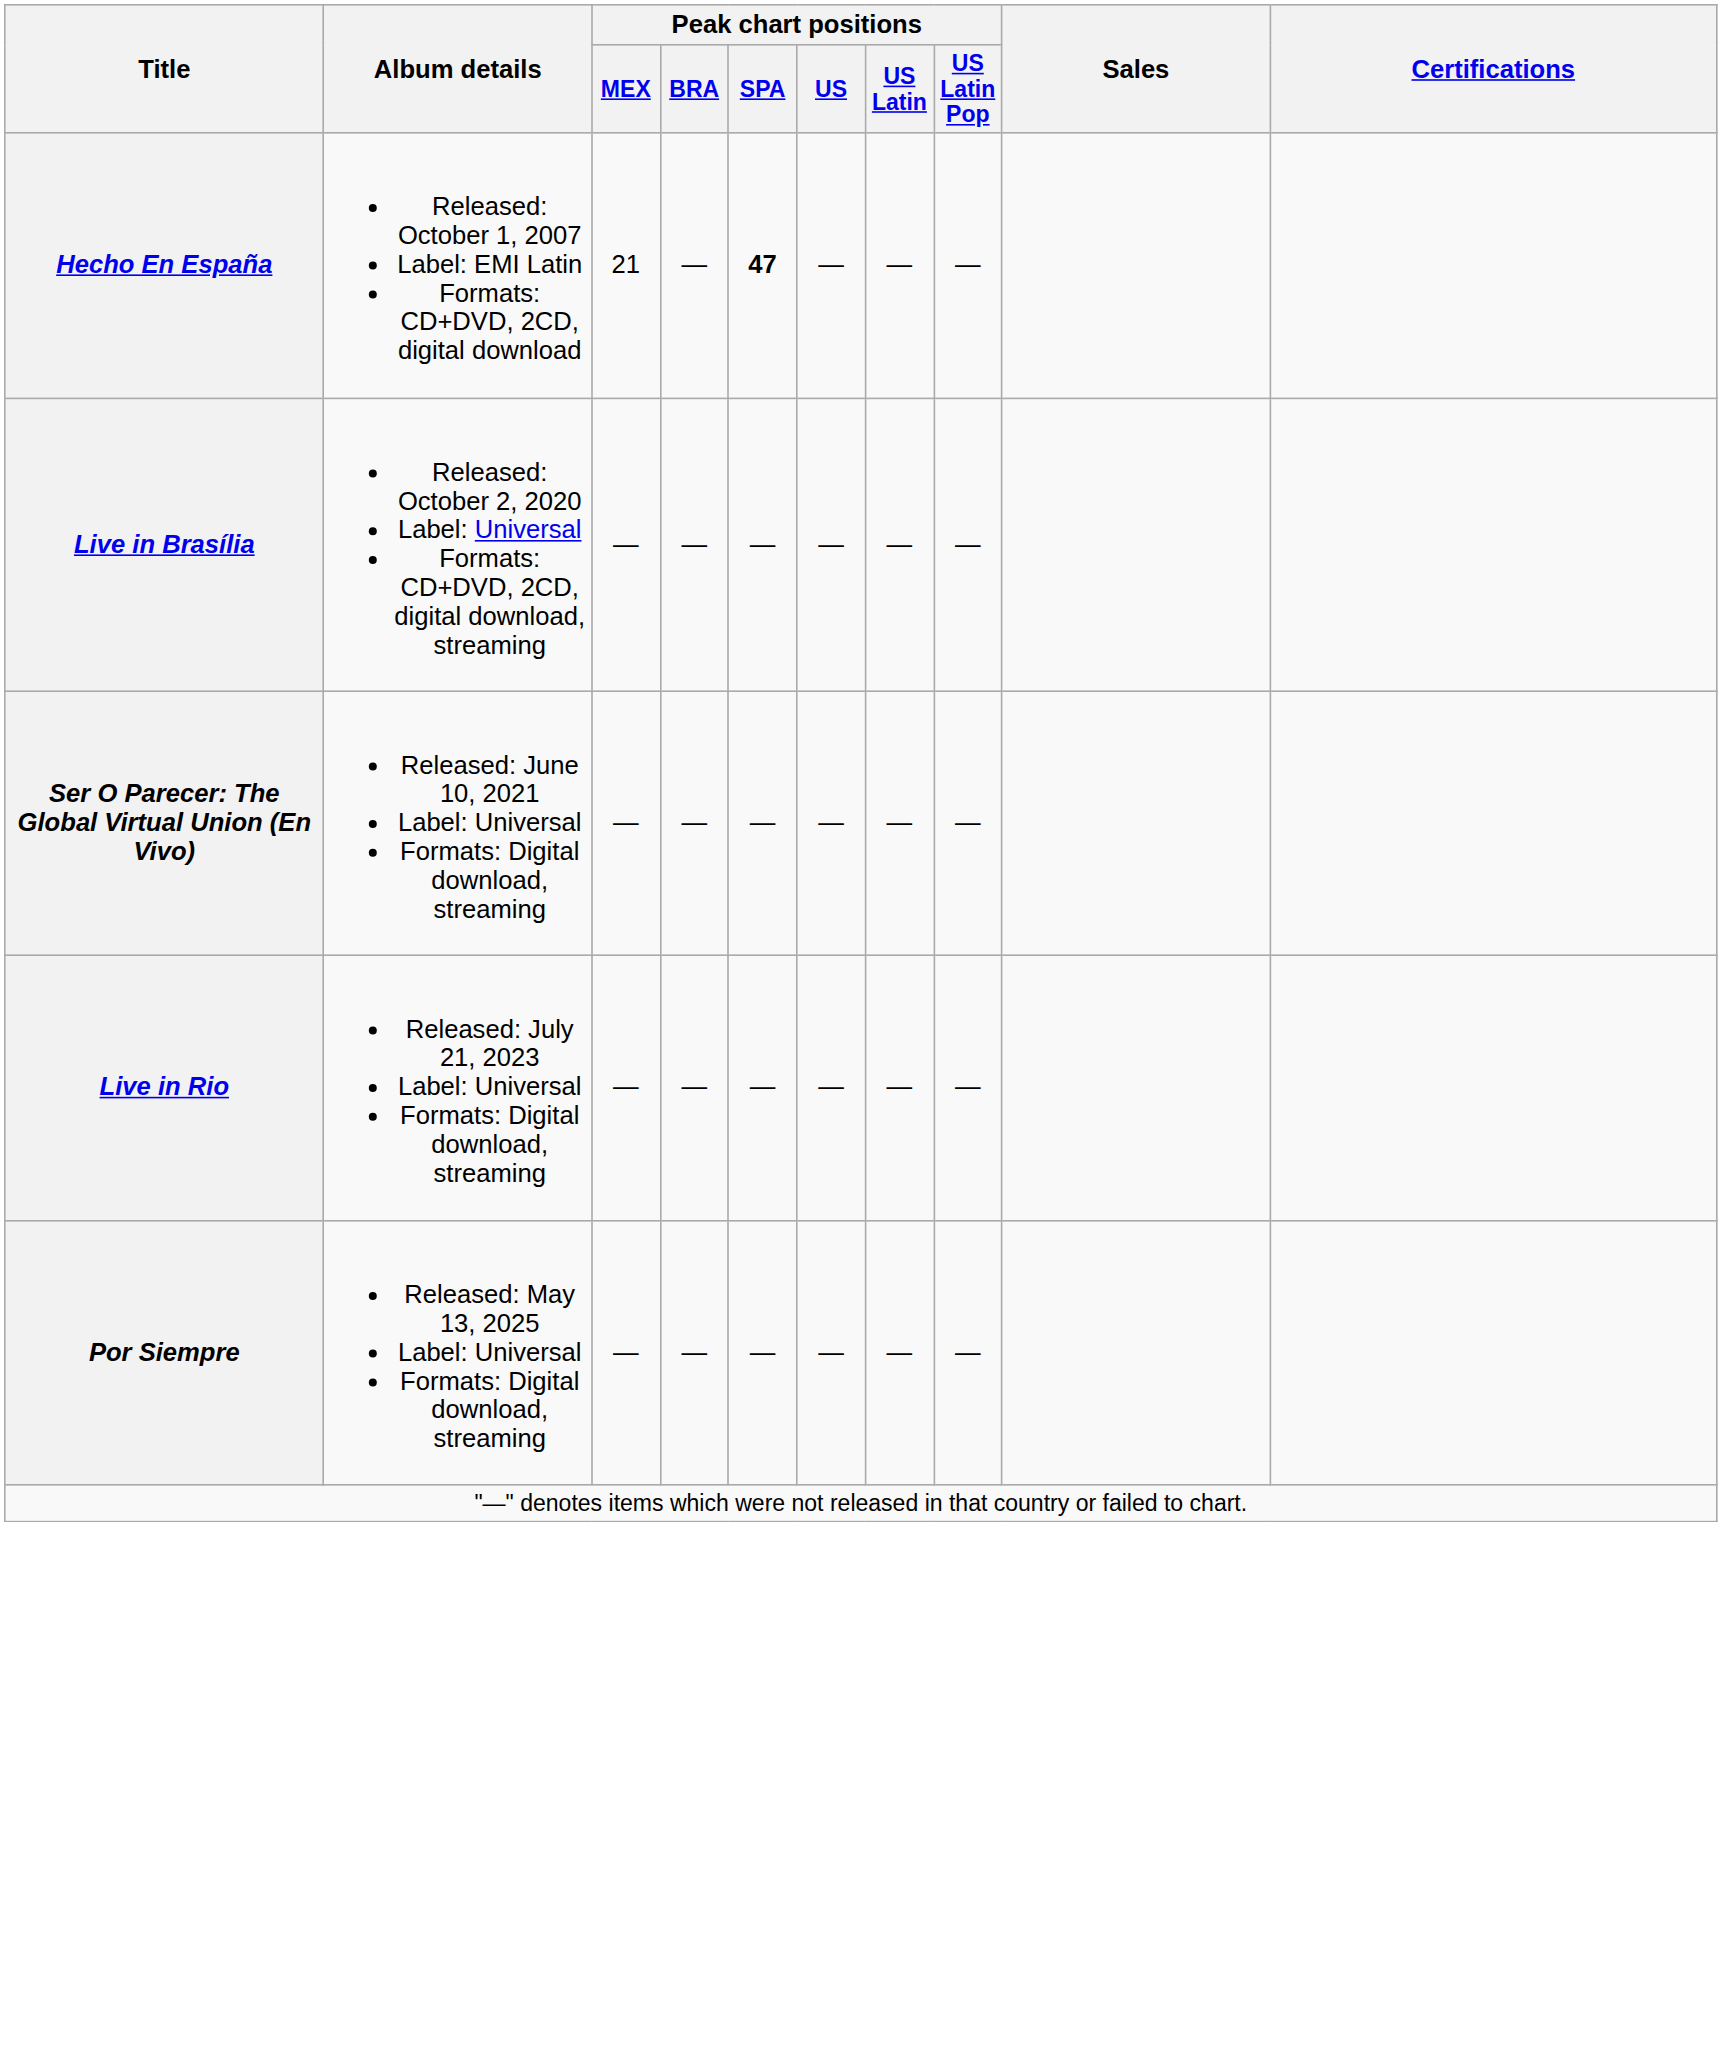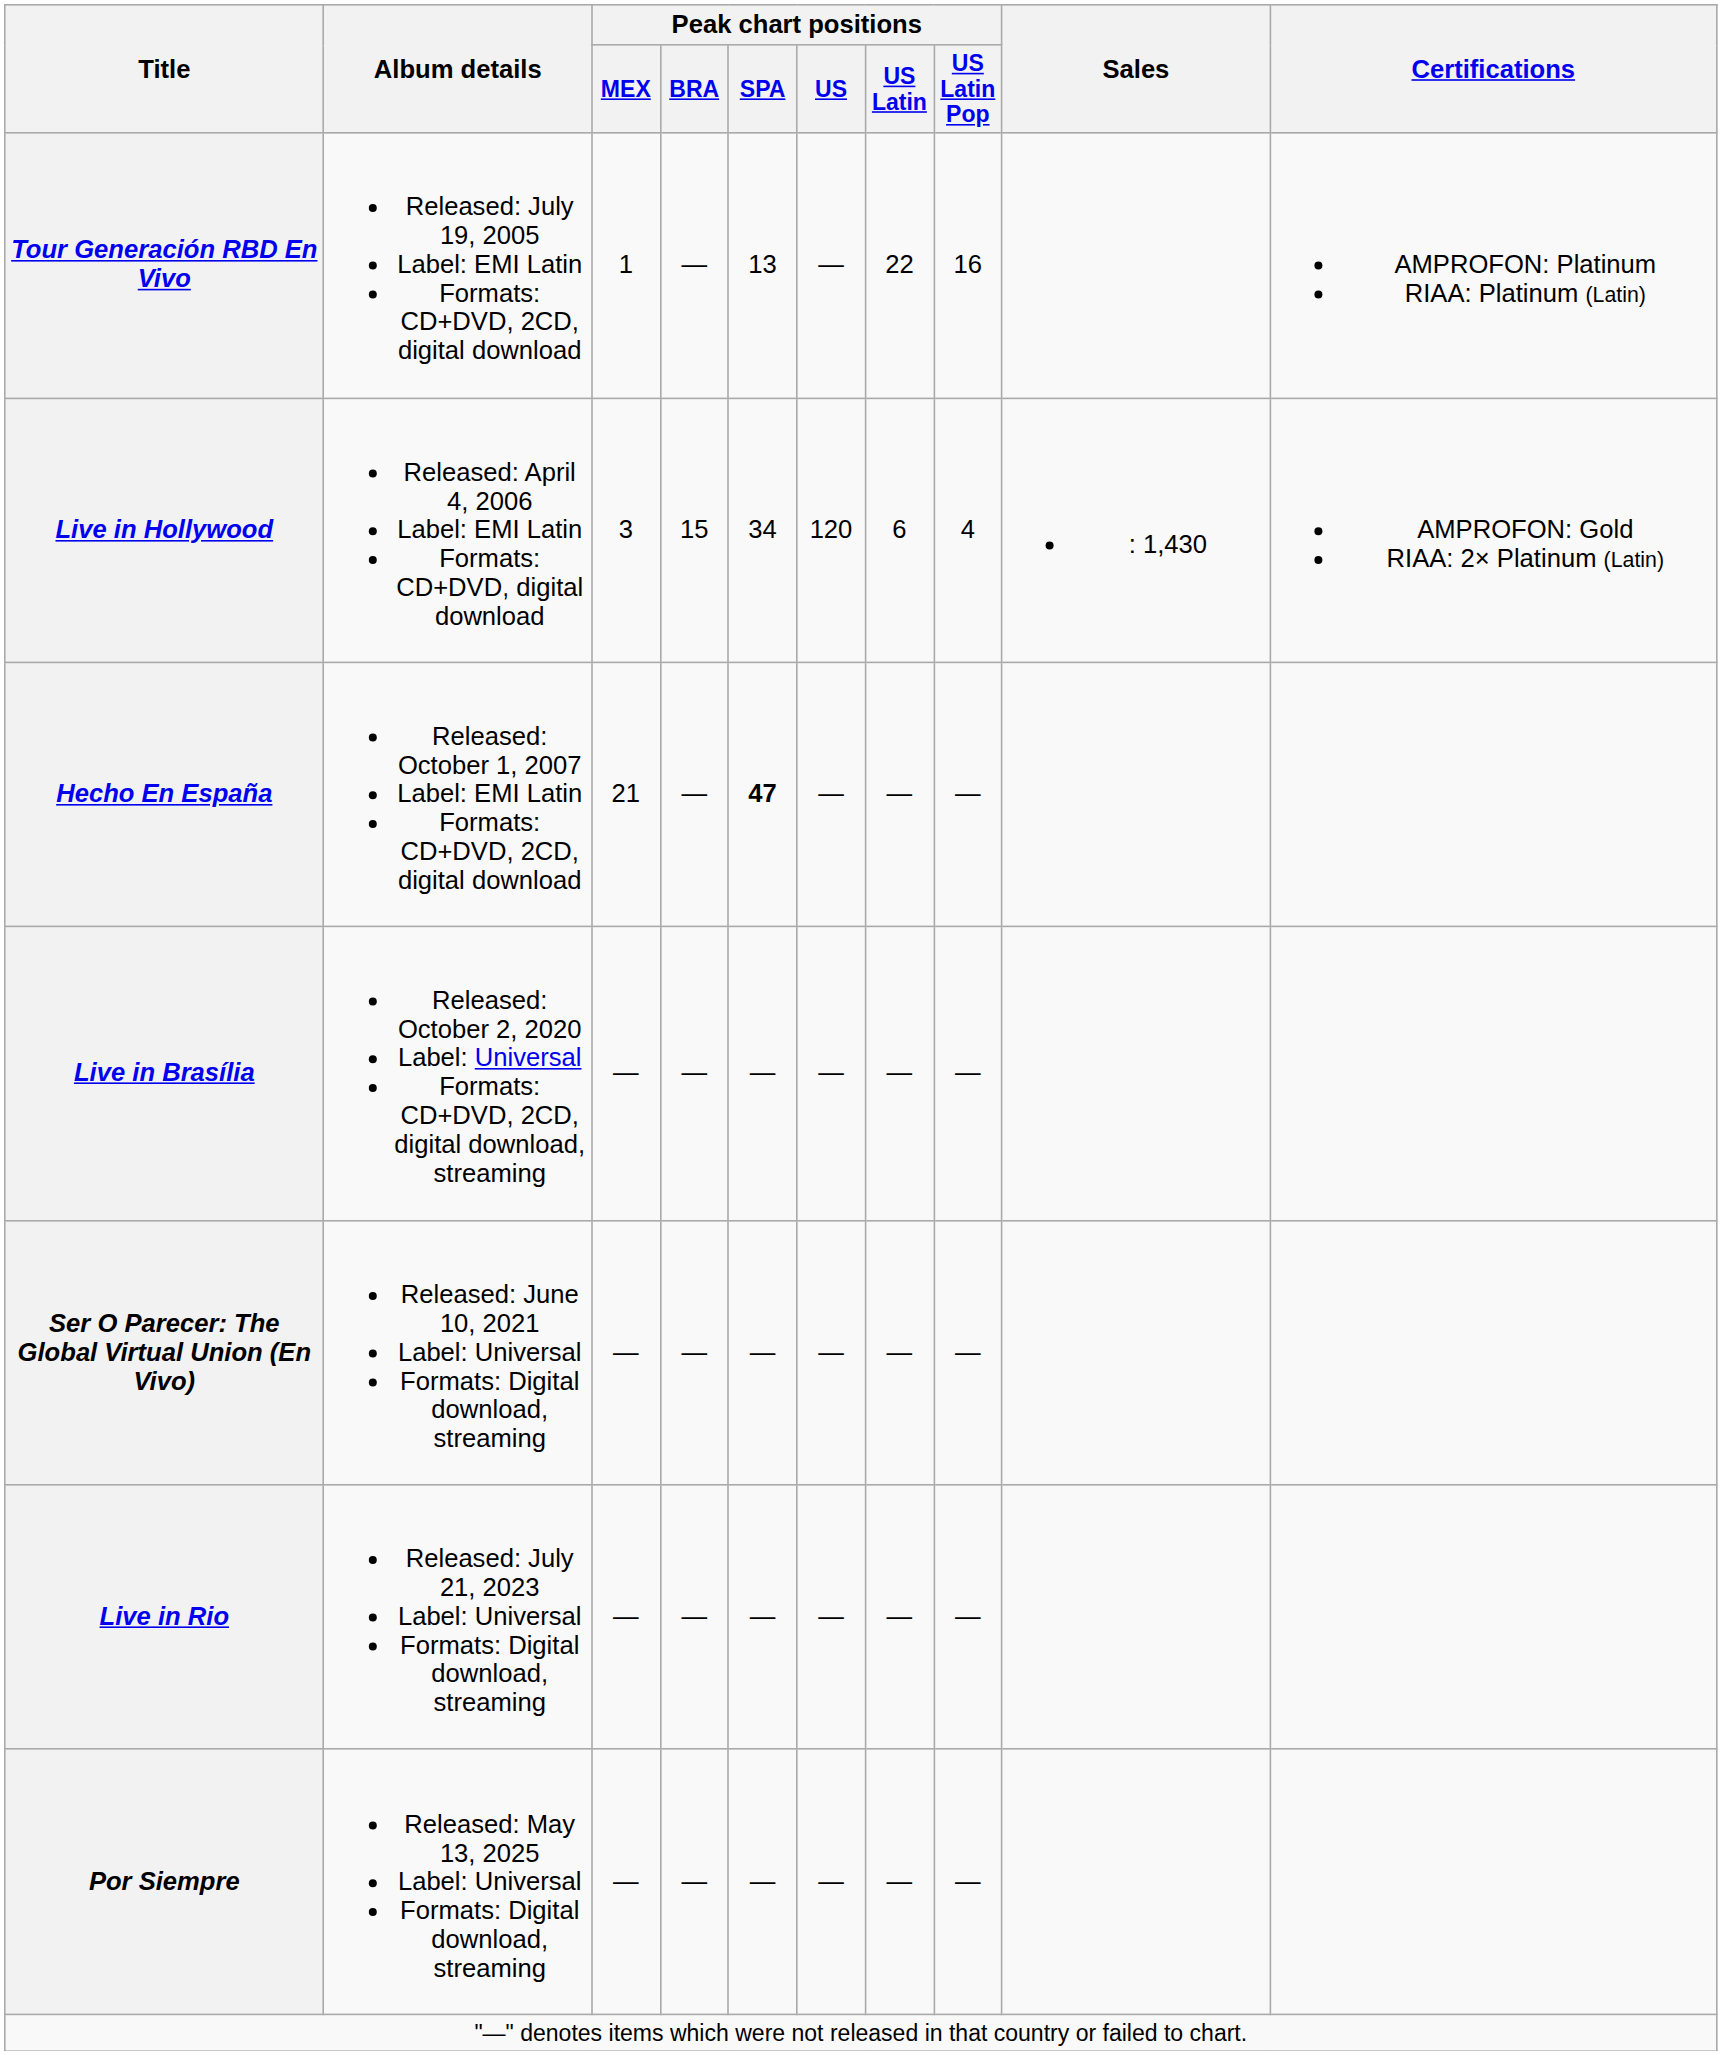+ row: Tour Generación RBD En Vivo | Released: July 19, 2005 Label: EMI Latin Formats: CD+DVD, 2CD, digital download | 1 | — | 13 | — | 22 | 16 | AMPROFON: Platinum RIAA: Platinum (Latin)
+ row: Live in Hollywood | Released: April 4, 2006 Label: EMI Latin Formats: CD+DVD, digital download | 3 | 15 | 34 | 120 | 6 | 4 | : 1,430 | AMPROFON: Gold RIAA: 2× Platinum (Latin)
